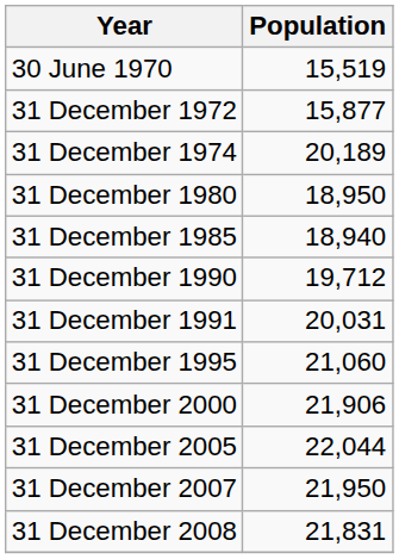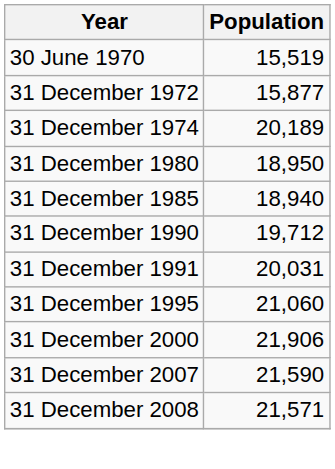- row: 31 December 2005 | 22,044
31 December 2007 | Population: 21,950 -> 21,590
31 December 2008 | Population: 21,831 -> 21,571
